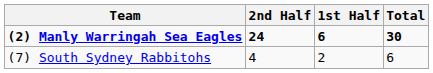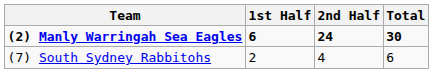columns swapped: 1st Half <-> 2nd Half
